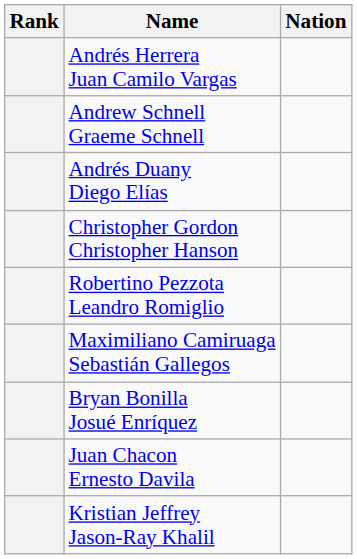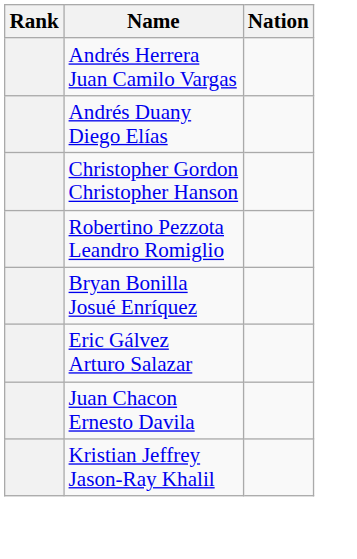- row: Andrew Schnell Graeme Schnell
- row: Maximiliano Camiruaga Sebastián Gallegos
+ row: Eric Gálvez Arturo Salazar
